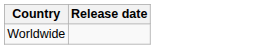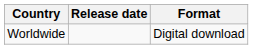+ column: Format | Digital download
